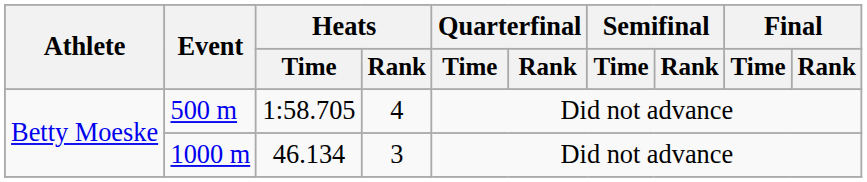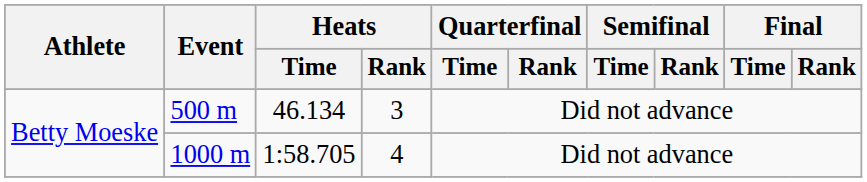500 m | Heats / Time: 1:58.705 -> 46.134
500 m | Heats / Rank: 4 -> 3
1000 m | Heats / Time: 46.134 -> 1:58.705
1000 m | Heats / Rank: 3 -> 4
